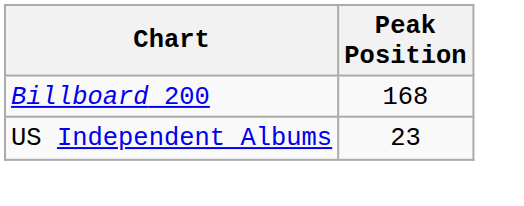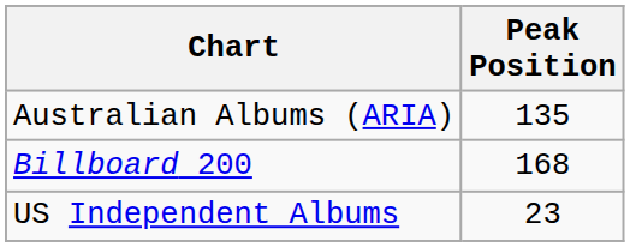+ row: Australian Albums (ARIA) | 135
